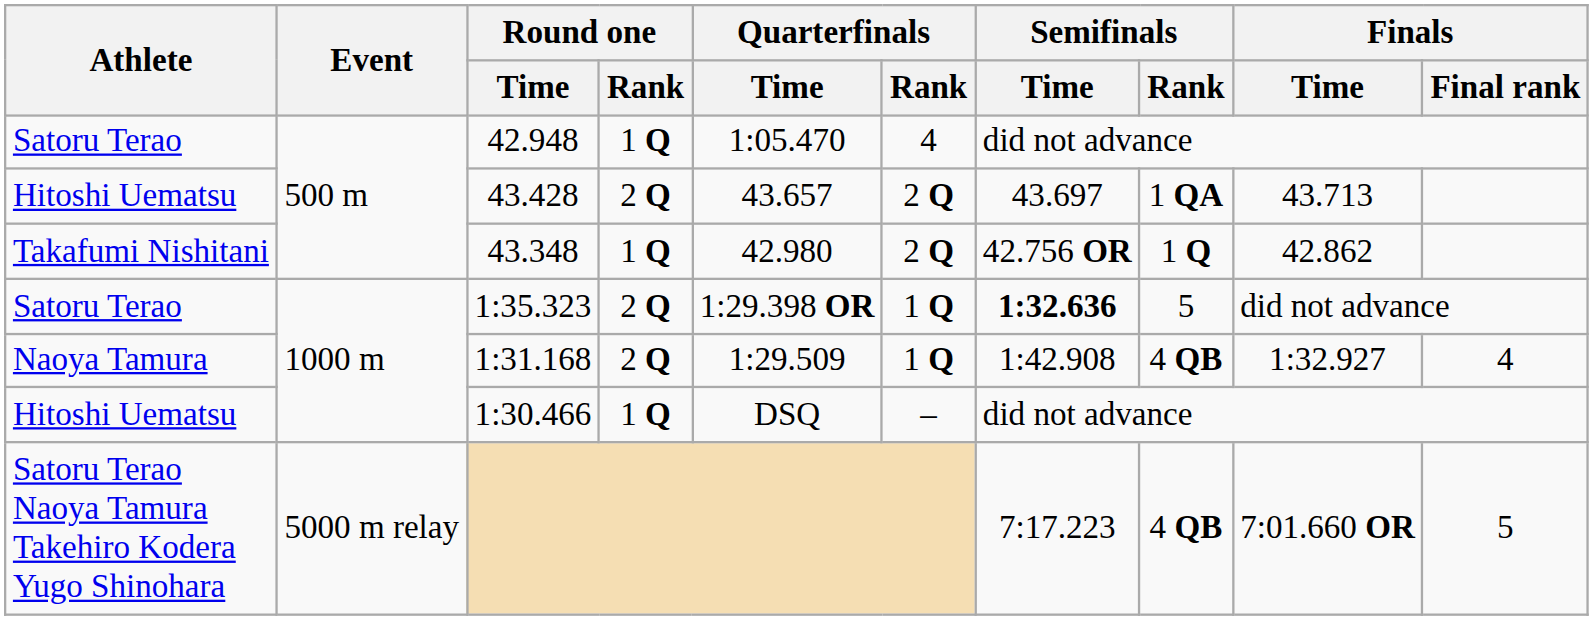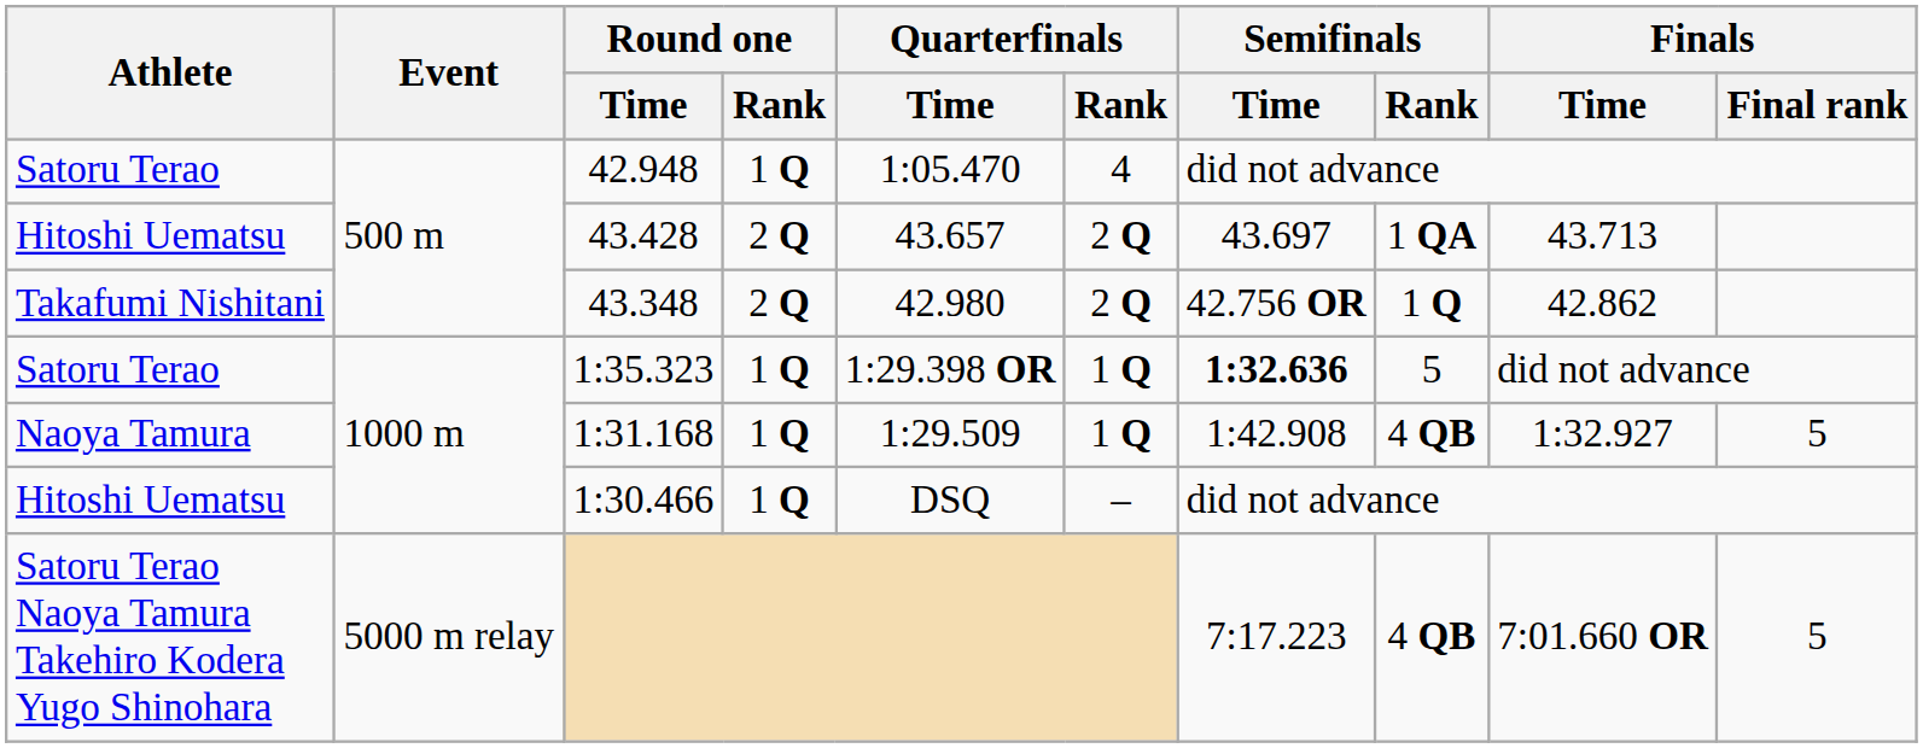43.348 | Round one / Rank: 1 Q -> 2 Q
1:35.323 | Round one / Rank: 2 Q -> 1 Q
1:31.168 | Round one / Rank: 2 Q -> 1 Q
1:31.168 | Finals / Final rank: 4 -> 5
